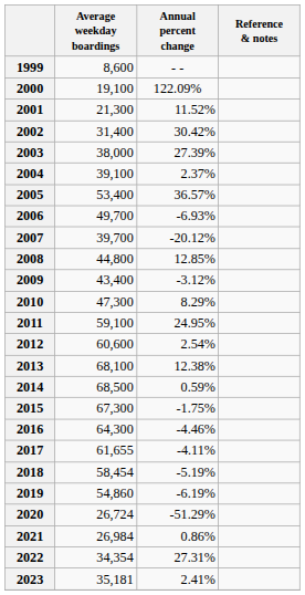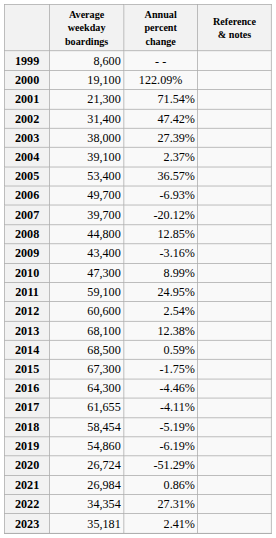2001 | Annual percent change: 11.52% -> 71.54%
2002 | Annual percent change: 30.42% -> 47.42%
2009 | Annual percent change: -3.12% -> -3.16%
2010 | Annual percent change: 8.29% -> 8.99%
